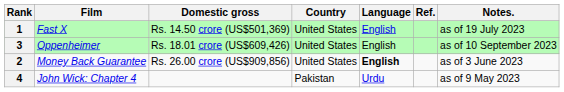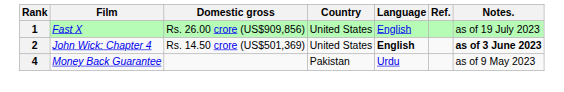1 | Domestic gross: Rs. 14.50 crore (US$501,369) -> Rs. 26.00 crore (US$909,856)
- row: 3 | Oppenheimer | Rs. 18.01 crore (US$609,426) | United States | English | as of 10 September 2023
2 | Film: Money Back Guarantee -> John Wick: Chapter 4
2 | Domestic gross: Rs. 26.00 crore (US$909,856) -> Rs. 14.50 crore (US$501,369)
2 | Notes.: normal -> bold
4 | Film: John Wick: Chapter 4 -> Money Back Guarantee
